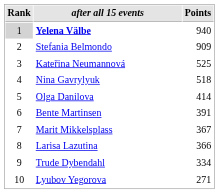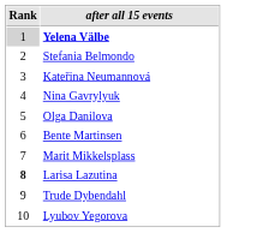- column: Points | 940 | 909 | 525 | 518 | 414 | 391 | 367 | 366 | 334 | 271
Larisa Lazutina | Rank: normal -> bold
